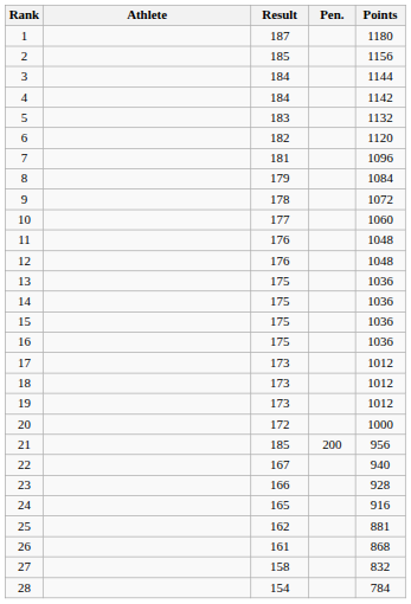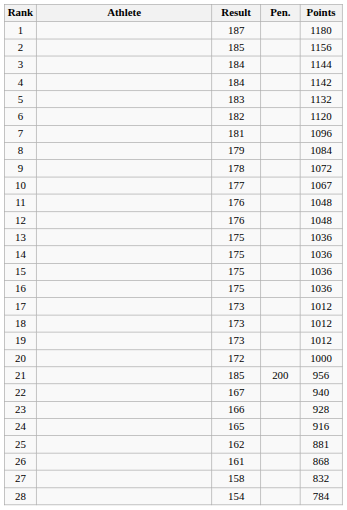10 | Points: 1060 -> 1067
